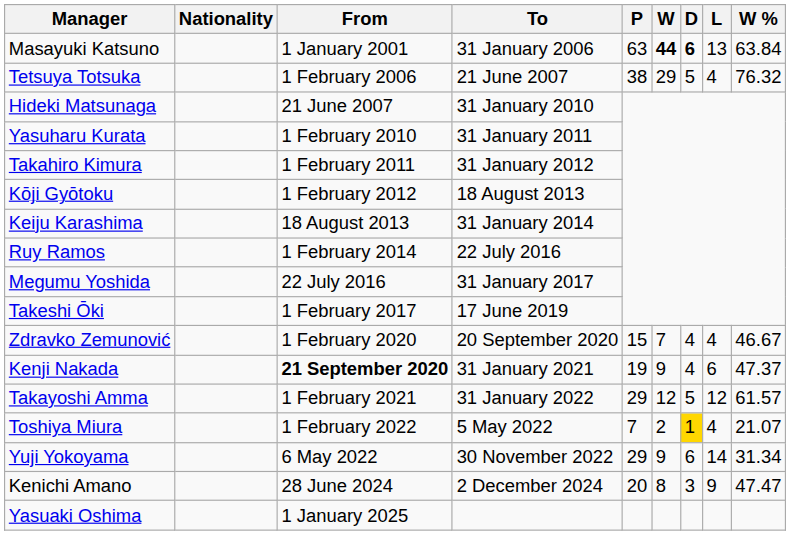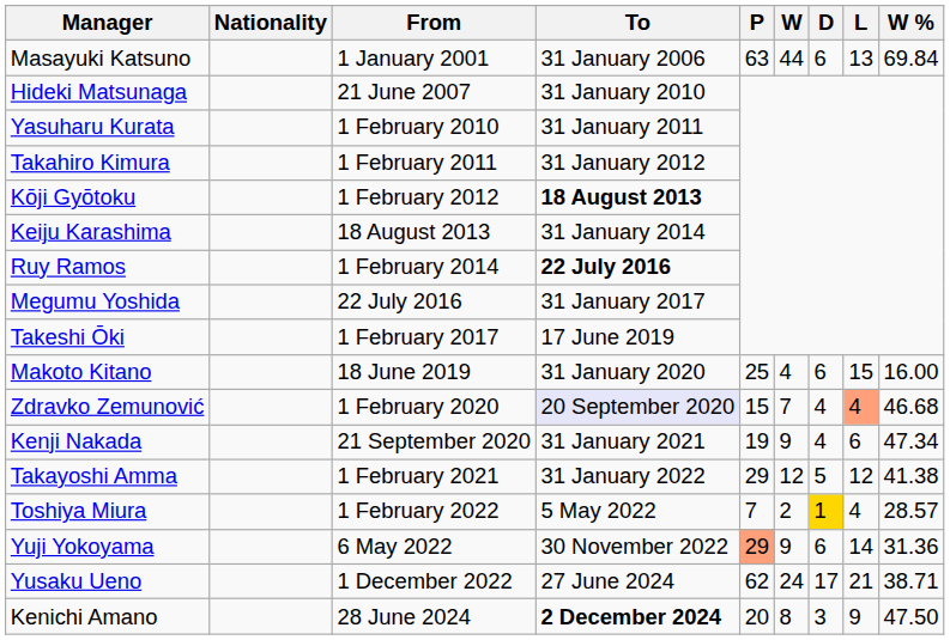Masayuki Katsuno | W: bold -> normal
Masayuki Katsuno | D: bold -> normal
Masayuki Katsuno | W %: 63.84 -> 69.84
- row: Tetsuya Totsuka | 1 February 2006 | 21 June 2007 | 38 | 29 | 5 | 4 | 76.32
Kōji Gyōtoku | To: normal -> bold
Ruy Ramos | To: normal -> bold
+ row: Makoto Kitano | 18 June 2019 | 31 January 2020 | 25 | 4 | 6 | 15 | 16.00
Zdravko Zemunović | To: no background -> lavender background
Zdravko Zemunović | L: no background -> lightsalmon background
Zdravko Zemunović | W %: 46.67 -> 46.68
Kenji Nakada | From: bold -> normal
Kenji Nakada | W %: 47.37 -> 47.34
Takayoshi Amma | W %: 61.57 -> 41.38
Toshiya Miura | W %: 21.07 -> 28.57
Yuji Yokoyama | P: no background -> lightsalmon background
Yuji Yokoyama | W %: 31.34 -> 31.36
+ row: Yusaku Ueno | 1 December 2022 | 27 June 2024 | 62 | 24 | 17 | 21 | 38.71
Kenichi Amano | To: normal -> bold
Kenichi Amano | W %: 47.47 -> 47.50
- row: Yasuaki Oshima | 1 January 2025
